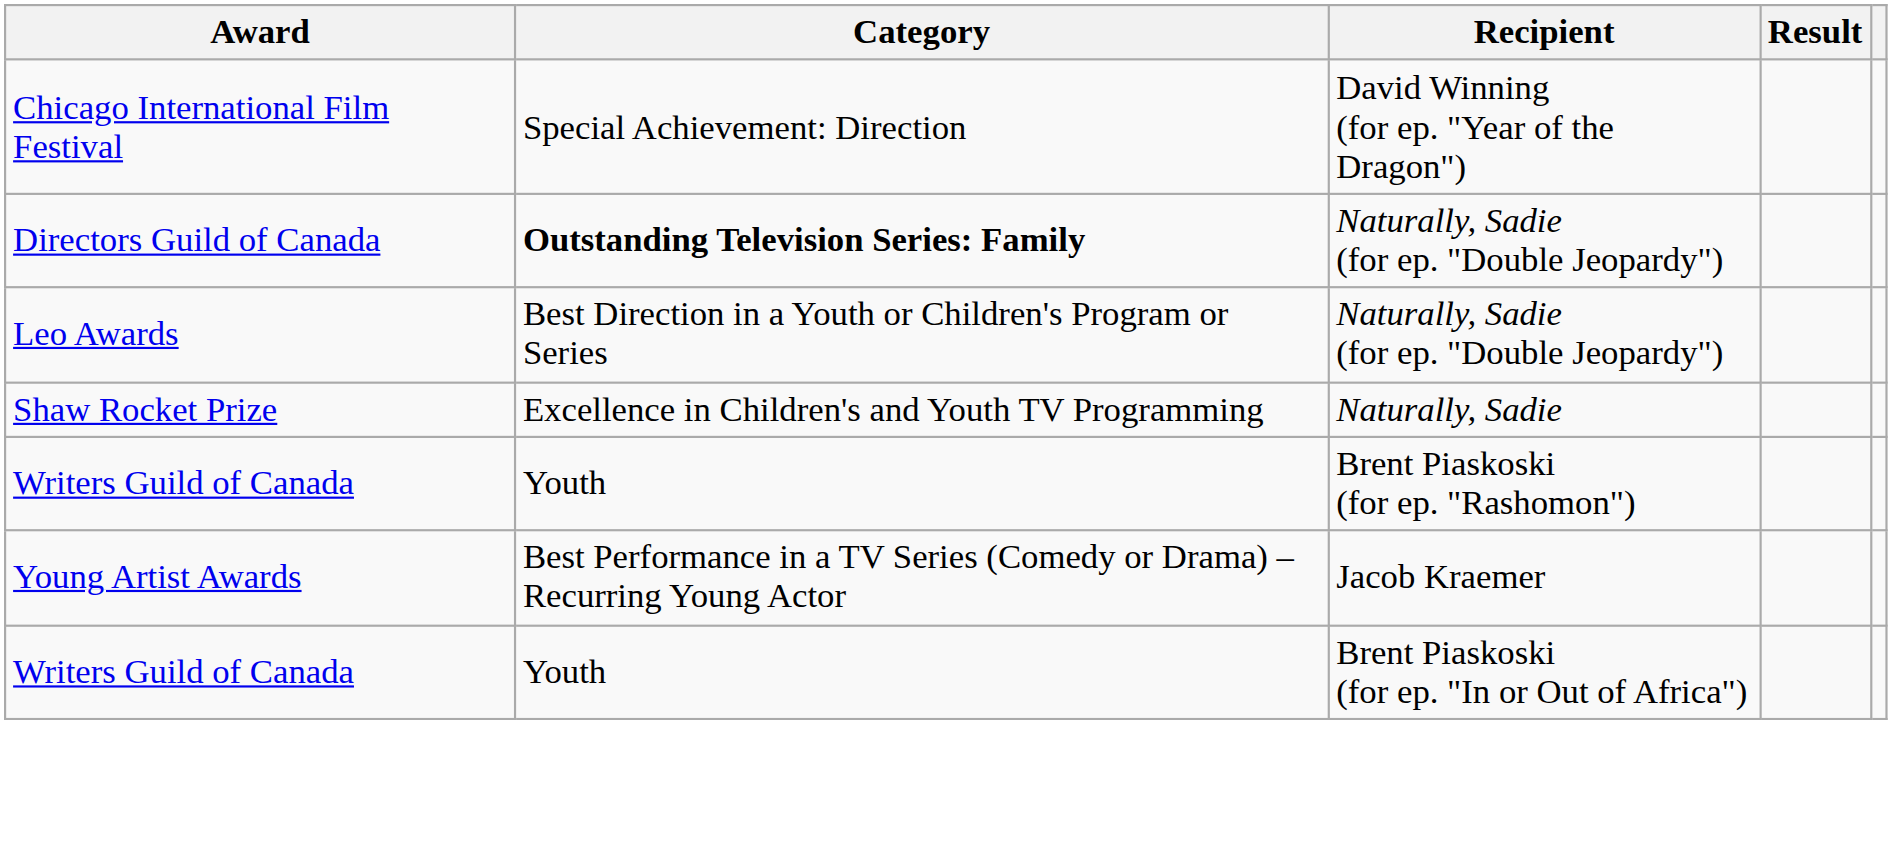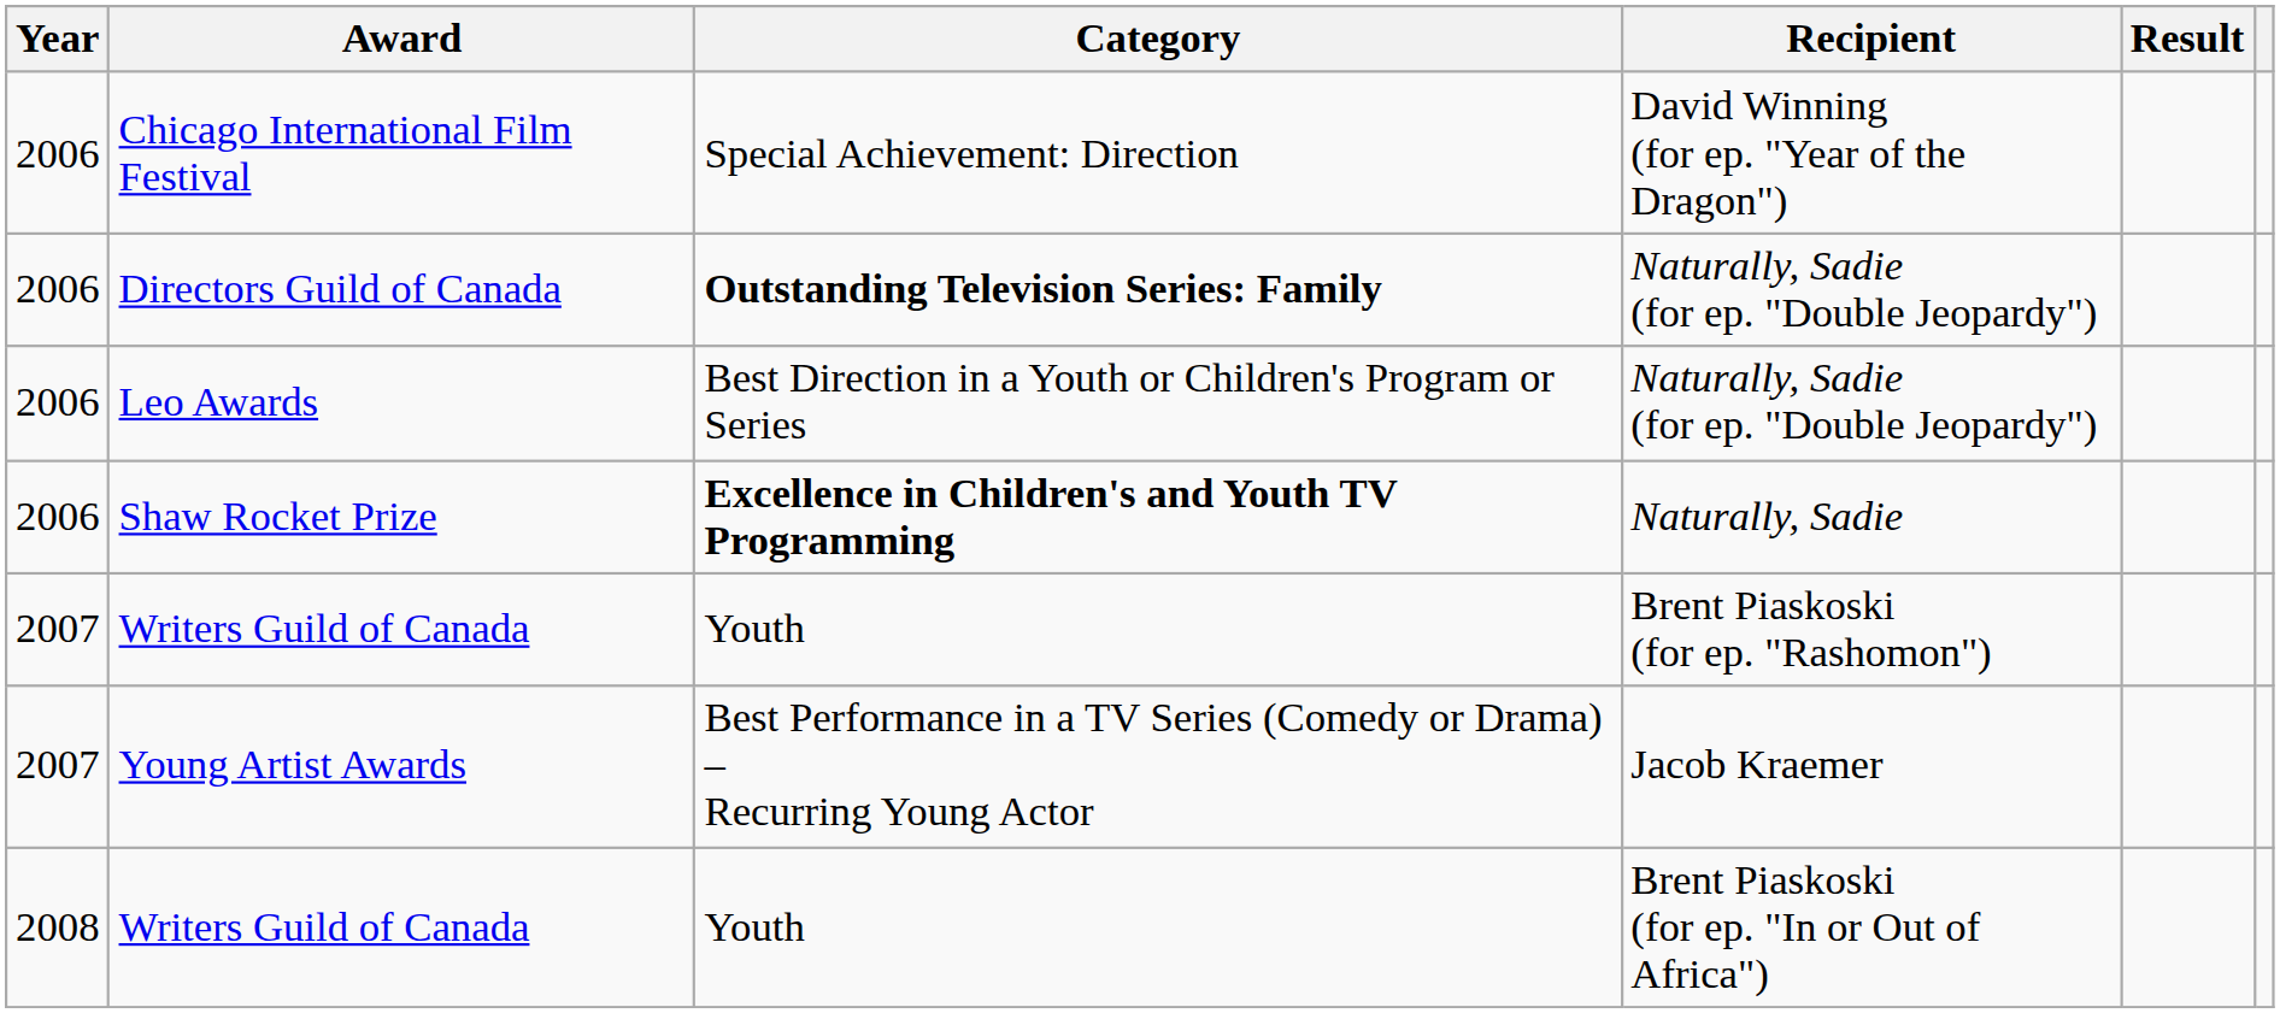+ column: Year | 2006 | 2006 | 2006 | 2006 | 2007 | 2007 | 2008
Shaw Rocket Prize | Category: normal -> bold
